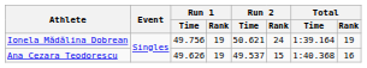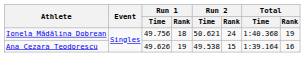Ionela Mădălina Dobrean | Run 1 / Rank: 19 -> 18
Ionela Mădălina Dobrean | Total / Time: 1:39.164 -> 1:40.368
Ana Cezara Teodorescu | Run 2 / Time: 49.537 -> 49.538
Ana Cezara Teodorescu | Total / Time: 1:40.368 -> 1:39.164
